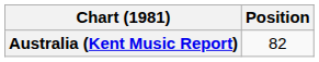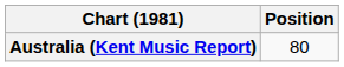Australia (Kent Music Report) | Position: 82 -> 80
